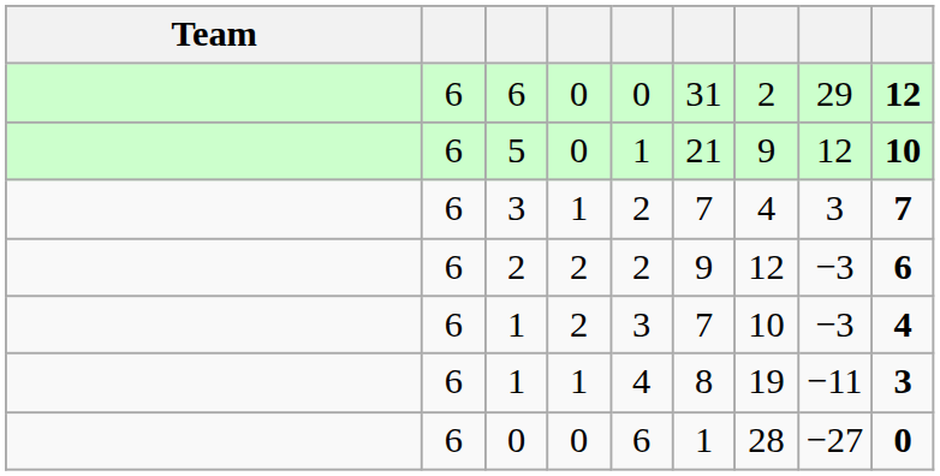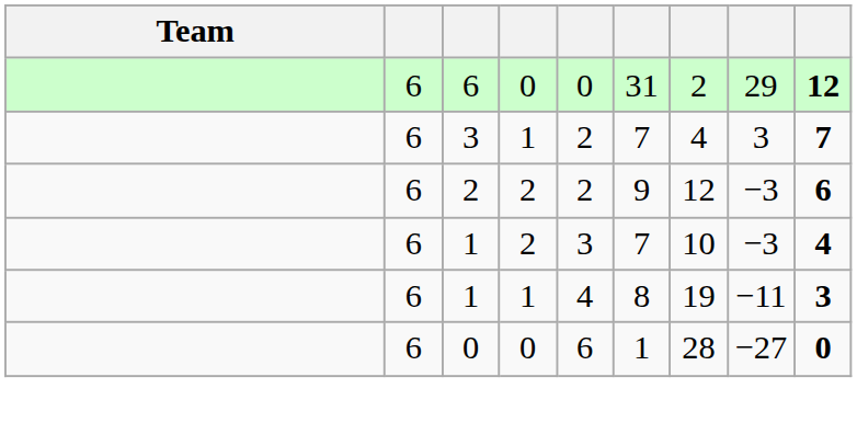- row: 6 | 5 | 0 | 1 | 21 | 9 | 12 | 10
